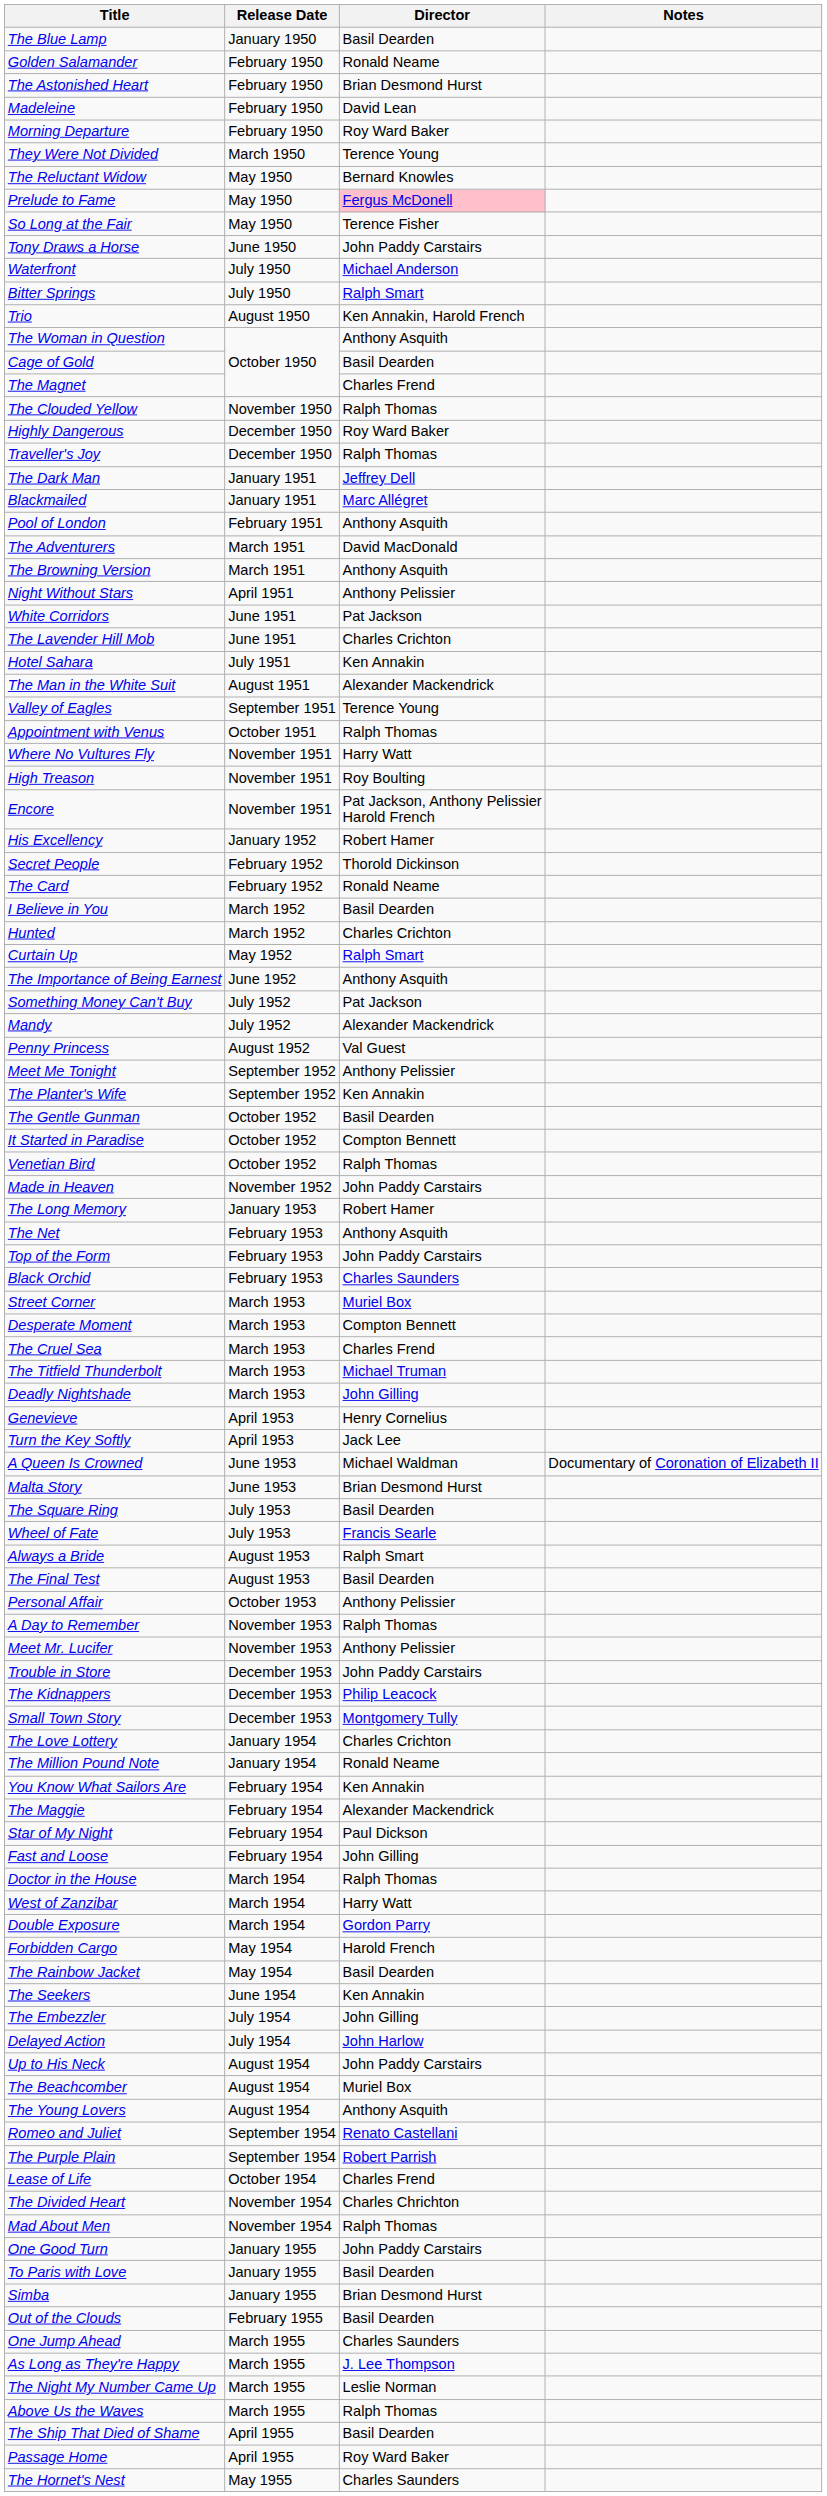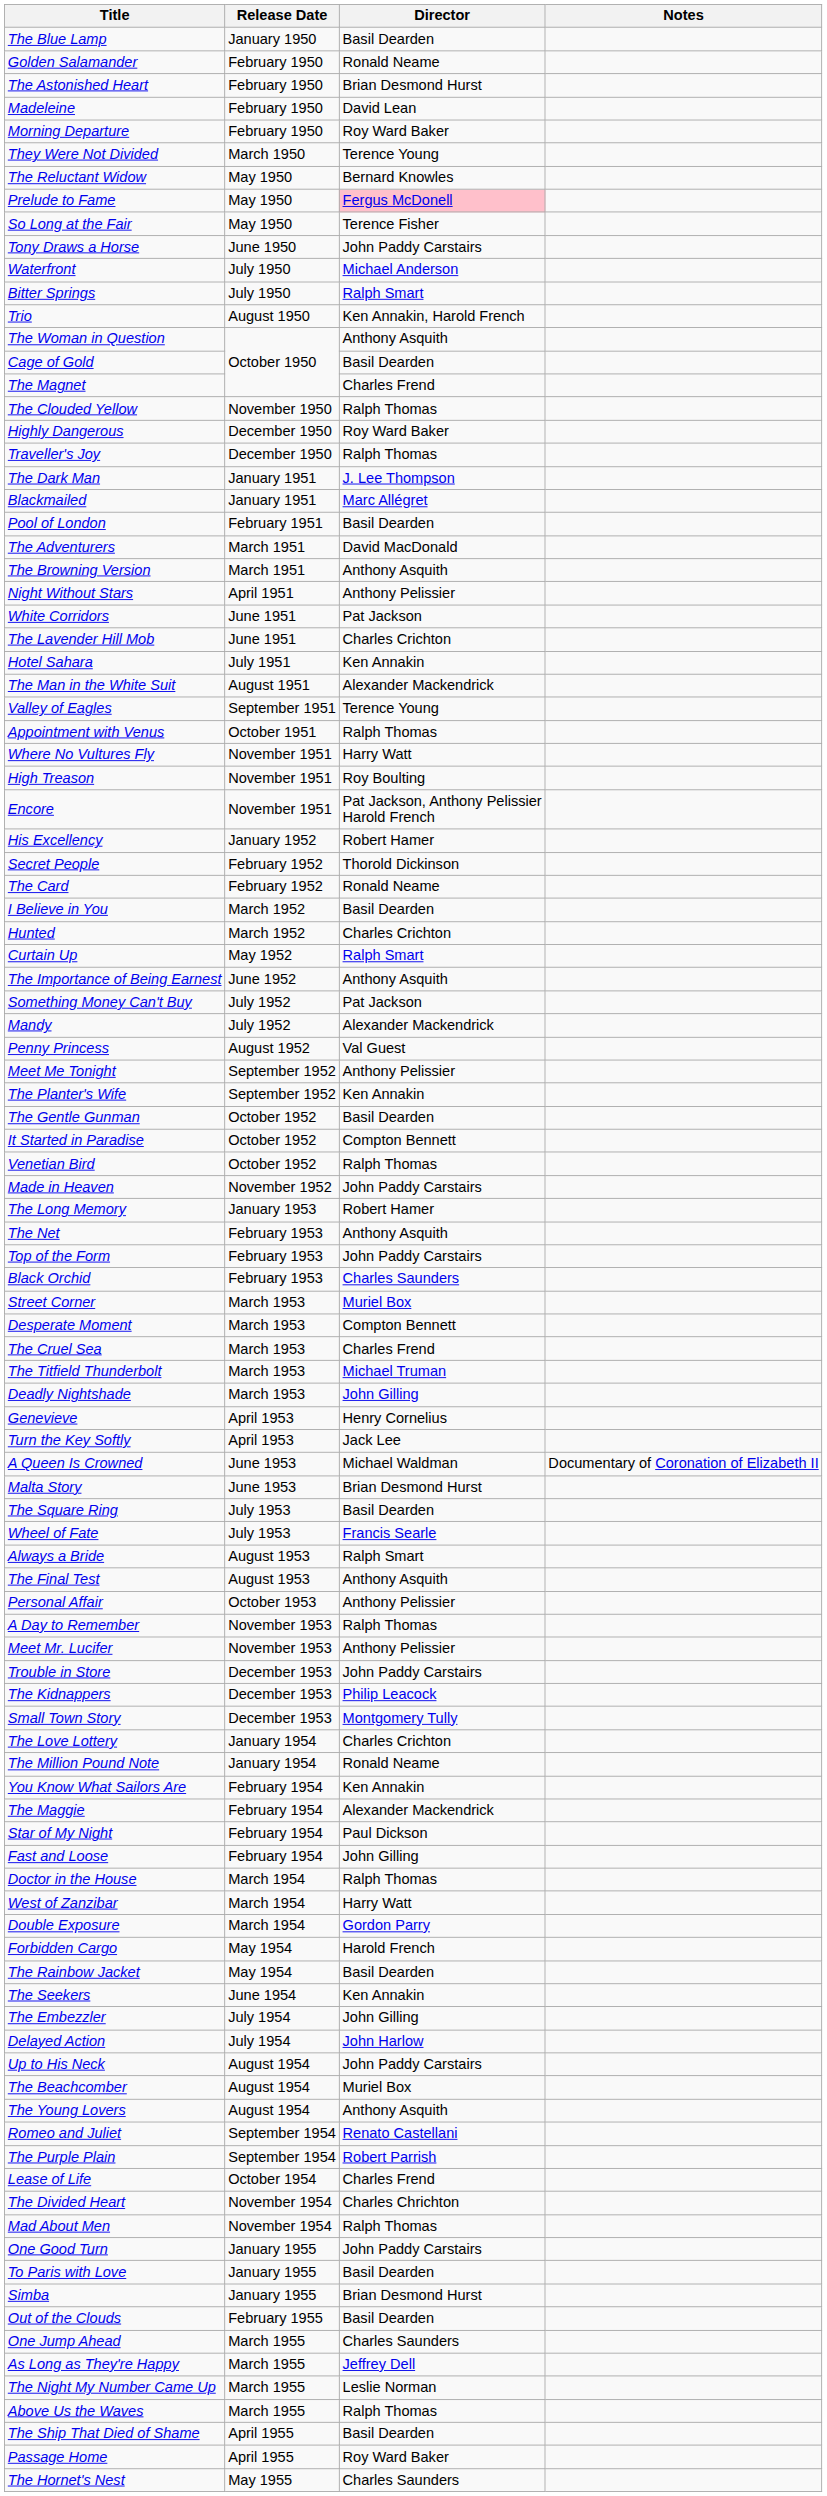The Dark Man | Director: Jeffrey Dell -> J. Lee Thompson
Pool of London | Director: Anthony Asquith -> Basil Dearden
The Final Test | Director: Basil Dearden -> Anthony Asquith
As Long as They're Happy | Director: J. Lee Thompson -> Jeffrey Dell
